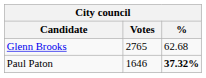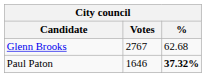Glenn Brooks | Votes: 2765 -> 2767
